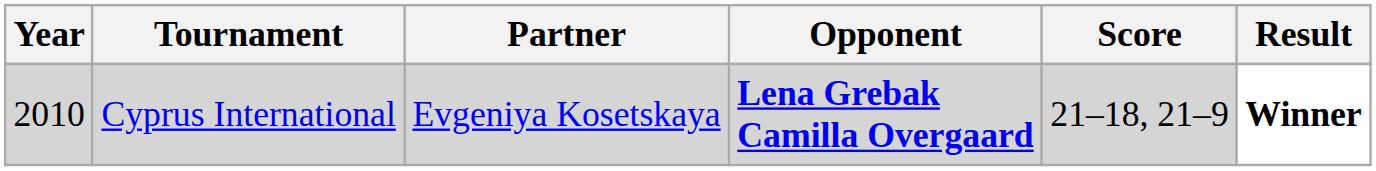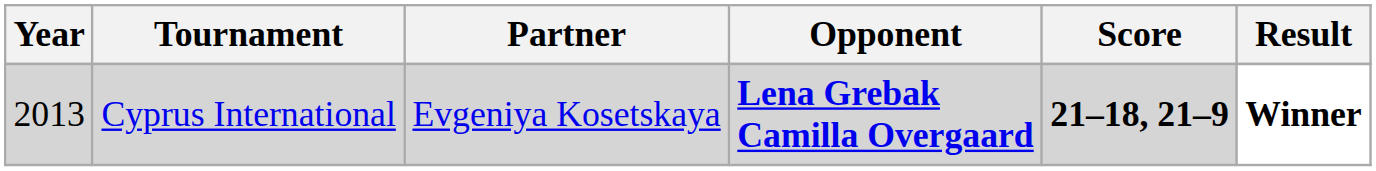Cyprus International | Year: 2010 -> 2013
Cyprus International | Score: normal -> bold
